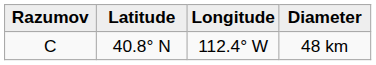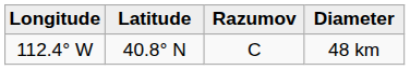columns swapped: Razumov <-> Longitude
